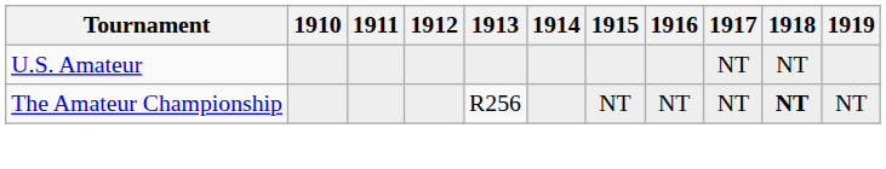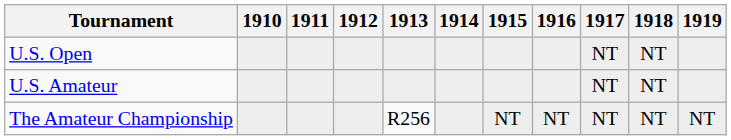+ row: U.S. Open | NT | NT
The Amateur Championship | 1918: bold -> normal
